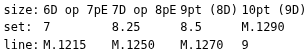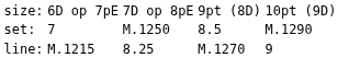set: | column 3: 8.25 -> M.1250
line: | column 3: M.1250 -> 8.25
